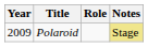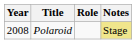Polaroid | Year: 2009 -> 2008
